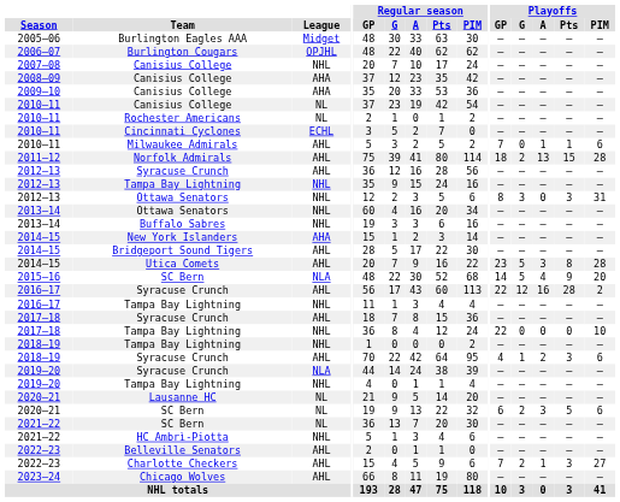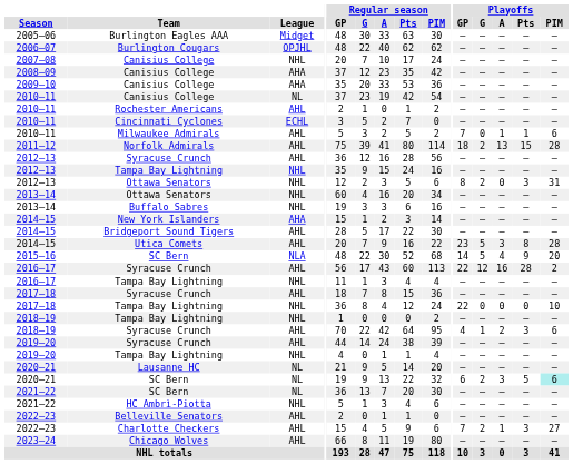Rochester Americans | League: NL -> AHL
2012–13 / Ottawa Senators | Playoffs / G: 3 -> 2
2019–20 / Syracuse Crunch | League: NLA -> AHL
2020–21 / SC Bern | Playoffs / PIM: no background -> paleturquoise background
